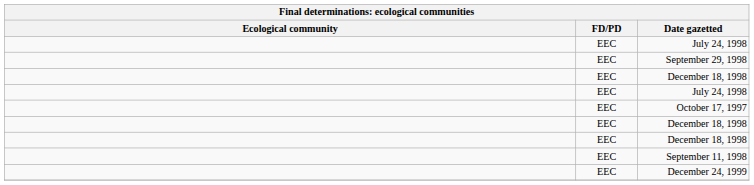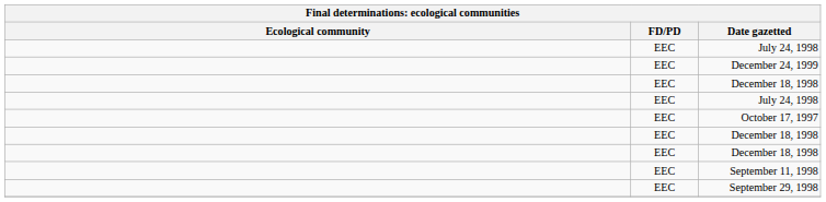rows swapped: December 24, 1999 <-> September 29, 1998
